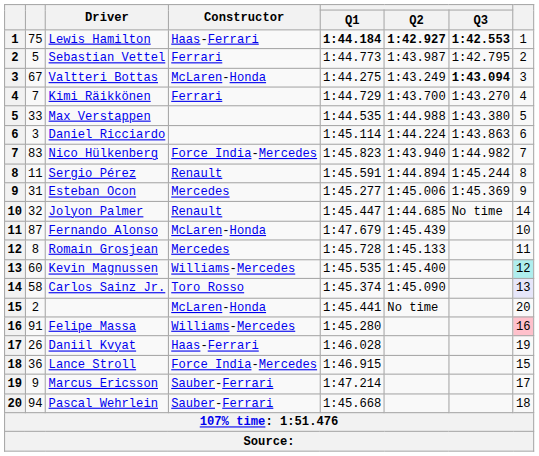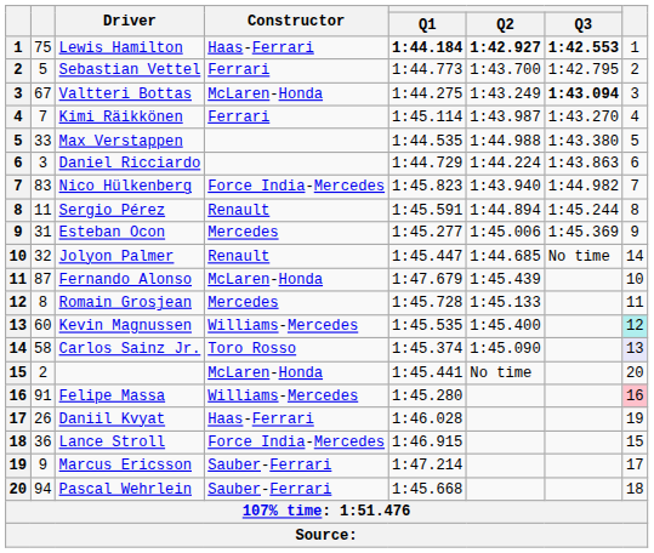Sebastian Vettel | Q2: 1:43.987 -> 1:43.700
Kimi Räikkönen | Q1: 1:44.729 -> 1:45.114
Kimi Räikkönen | Q2: 1:43.700 -> 1:43.987
Daniel Ricciardo | Q1: 1:45.114 -> 1:44.729
